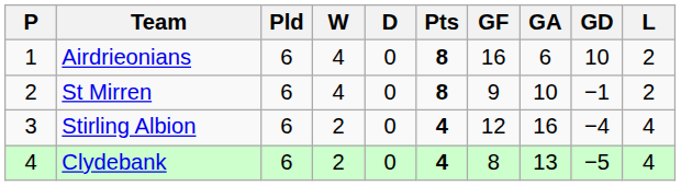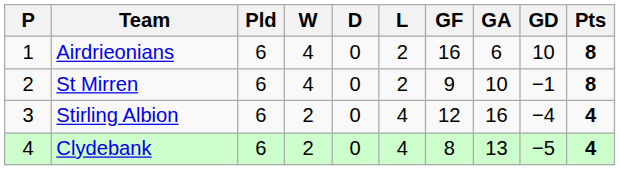columns swapped: L <-> Pts
